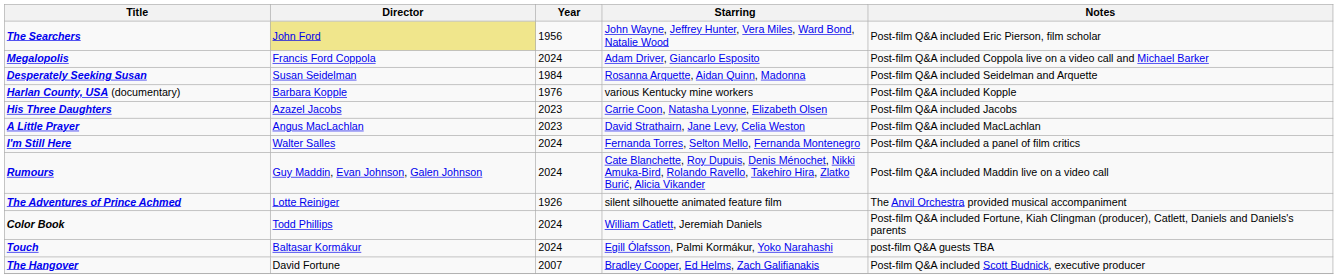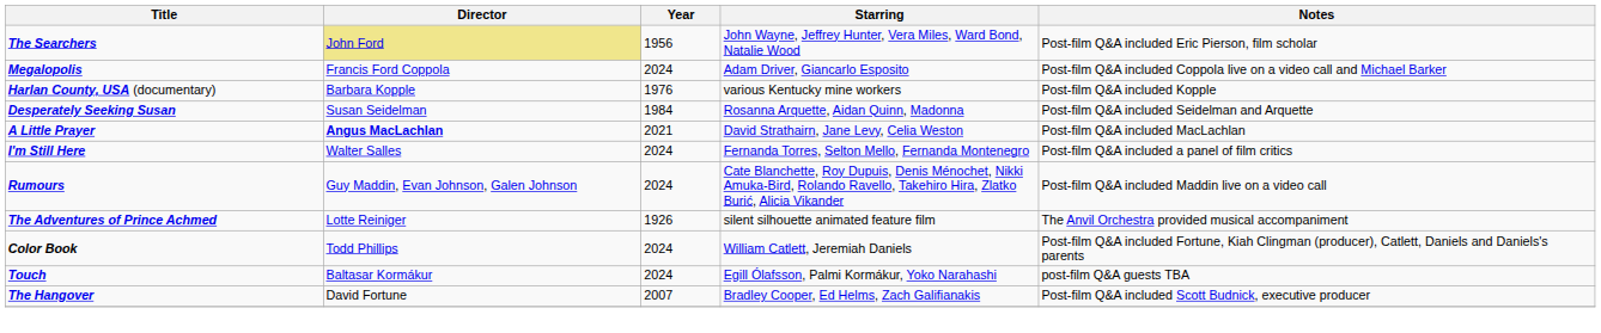rows swapped: Desperately Seeking Susan <-> Harlan County, USA (documentary)
- row: His Three Daughters | Azazel Jacobs | 2023 | Carrie Coon, Natasha Lyonne, Elizabeth Olsen | Post-film Q&A included Jacobs
A Little Prayer | Director: normal -> bold
A Little Prayer | Year: 2023 -> 2021
